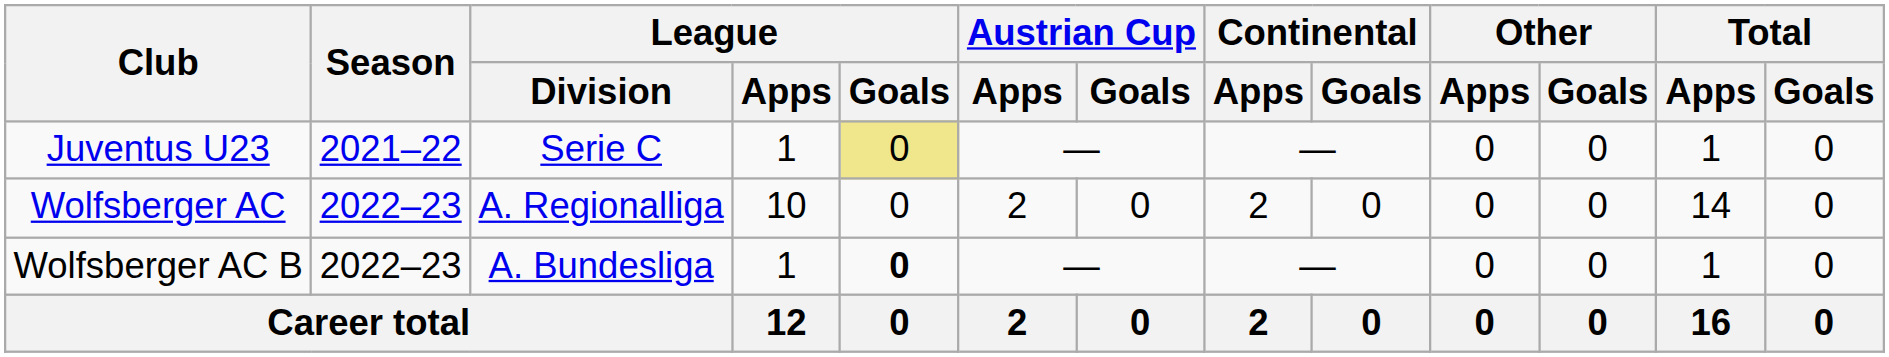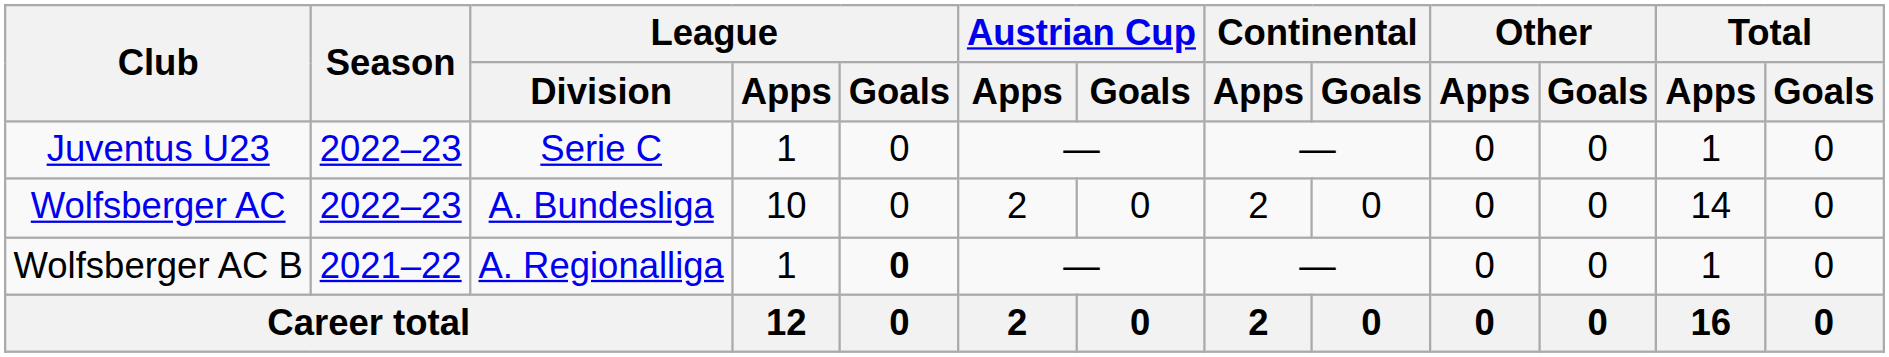Juventus U23 | Season: 2021–22 -> 2022–23
Juventus U23 | League / Goals: khaki background -> no background
Wolfsberger AC | League / Division: A. Regionalliga -> A. Bundesliga
Wolfsberger AC B | Season: 2022–23 -> 2021–22
Wolfsberger AC B | League / Division: A. Bundesliga -> A. Regionalliga
